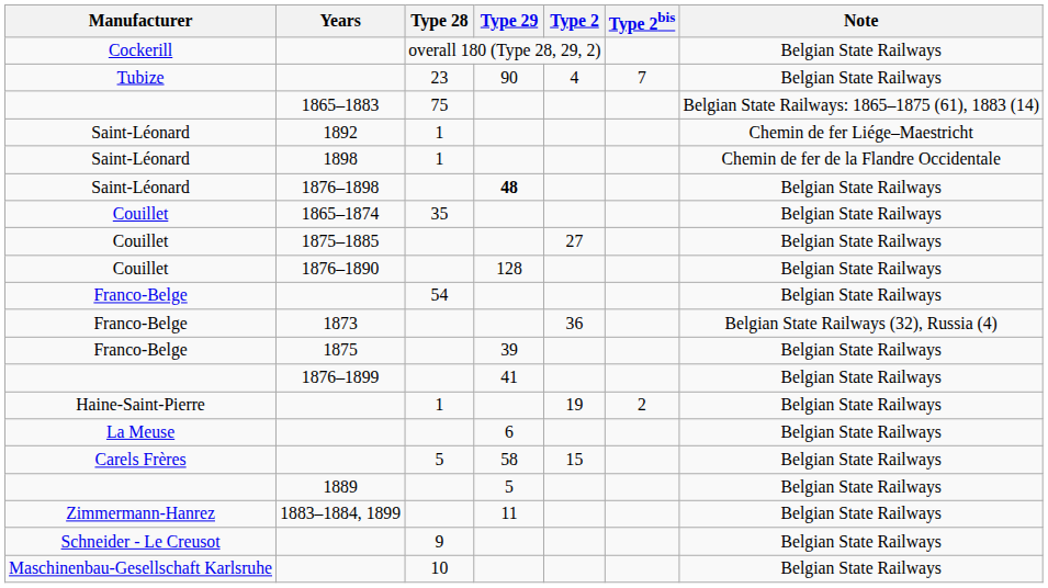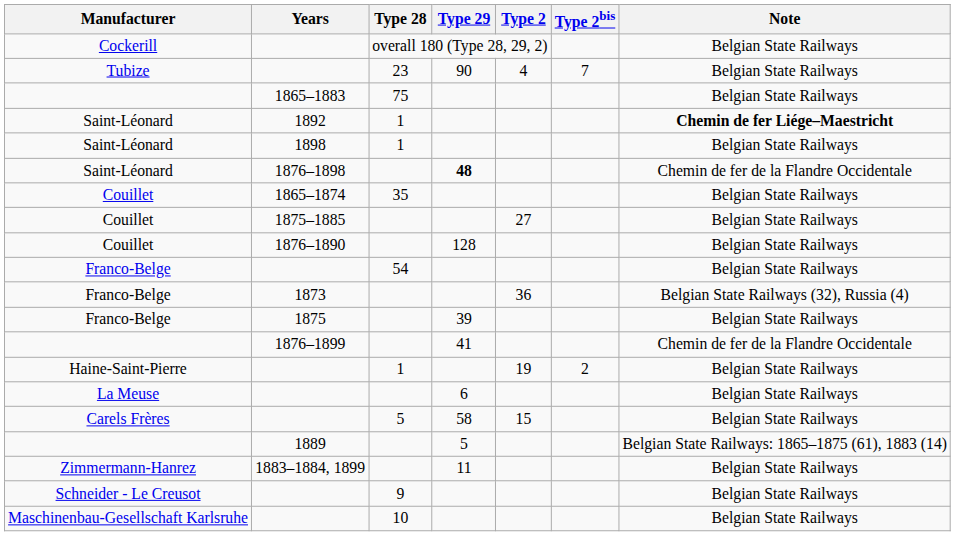1865–1883 | Note: Belgian State Railways: 1865–1875 (61), 1883 (14) -> Belgian State Railways
1892 | Note: normal -> bold
1898 | Note: Chemin de fer de la Flandre Occidentale -> Belgian State Railways
1876–1898 | Note: Belgian State Railways -> Chemin de fer de la Flandre Occidentale
1876–1899 | Note: Belgian State Railways -> Chemin de fer de la Flandre Occidentale
1889 | Note: Belgian State Railways -> Belgian State Railways: 1865–1875 (61), 1883 (14)
